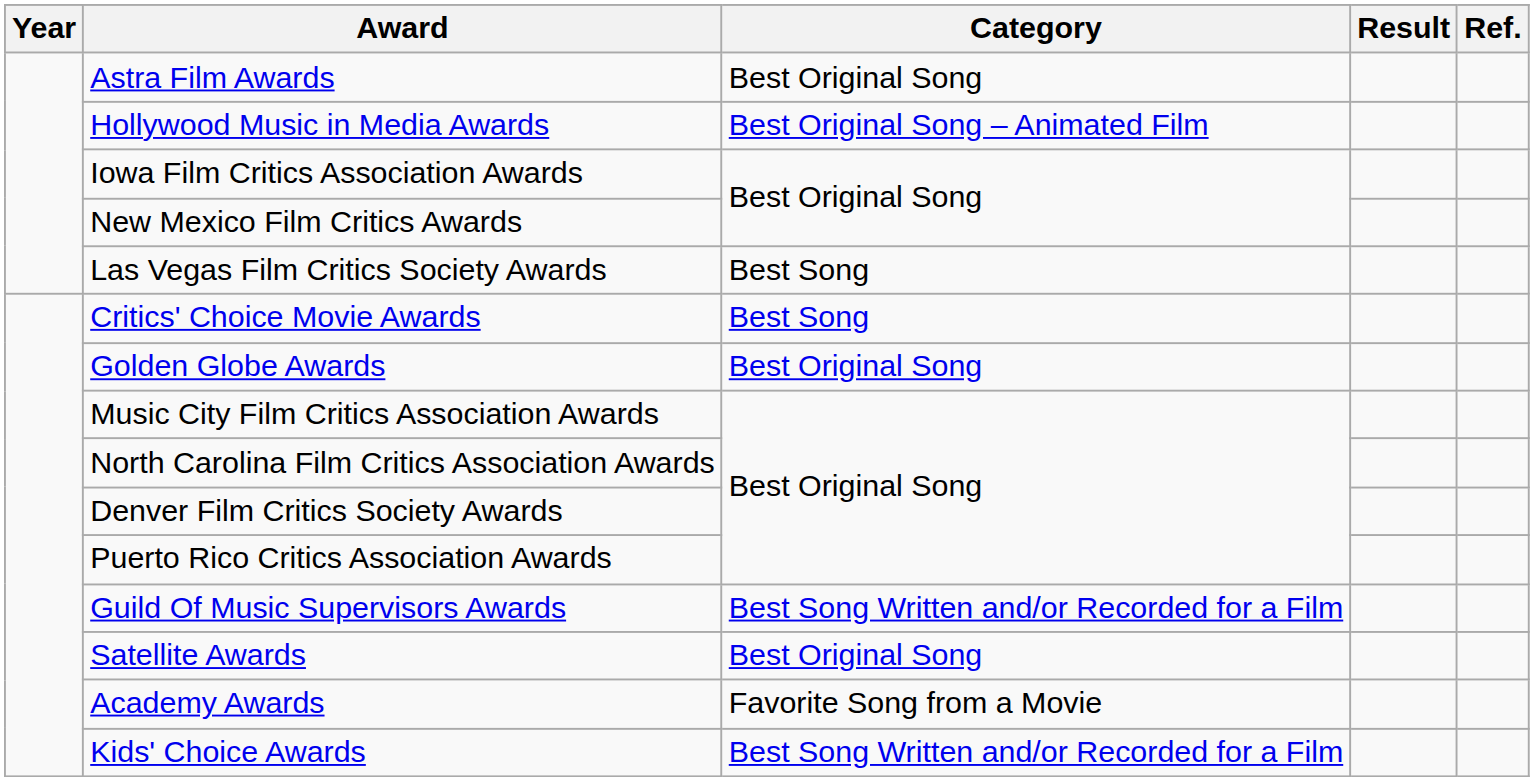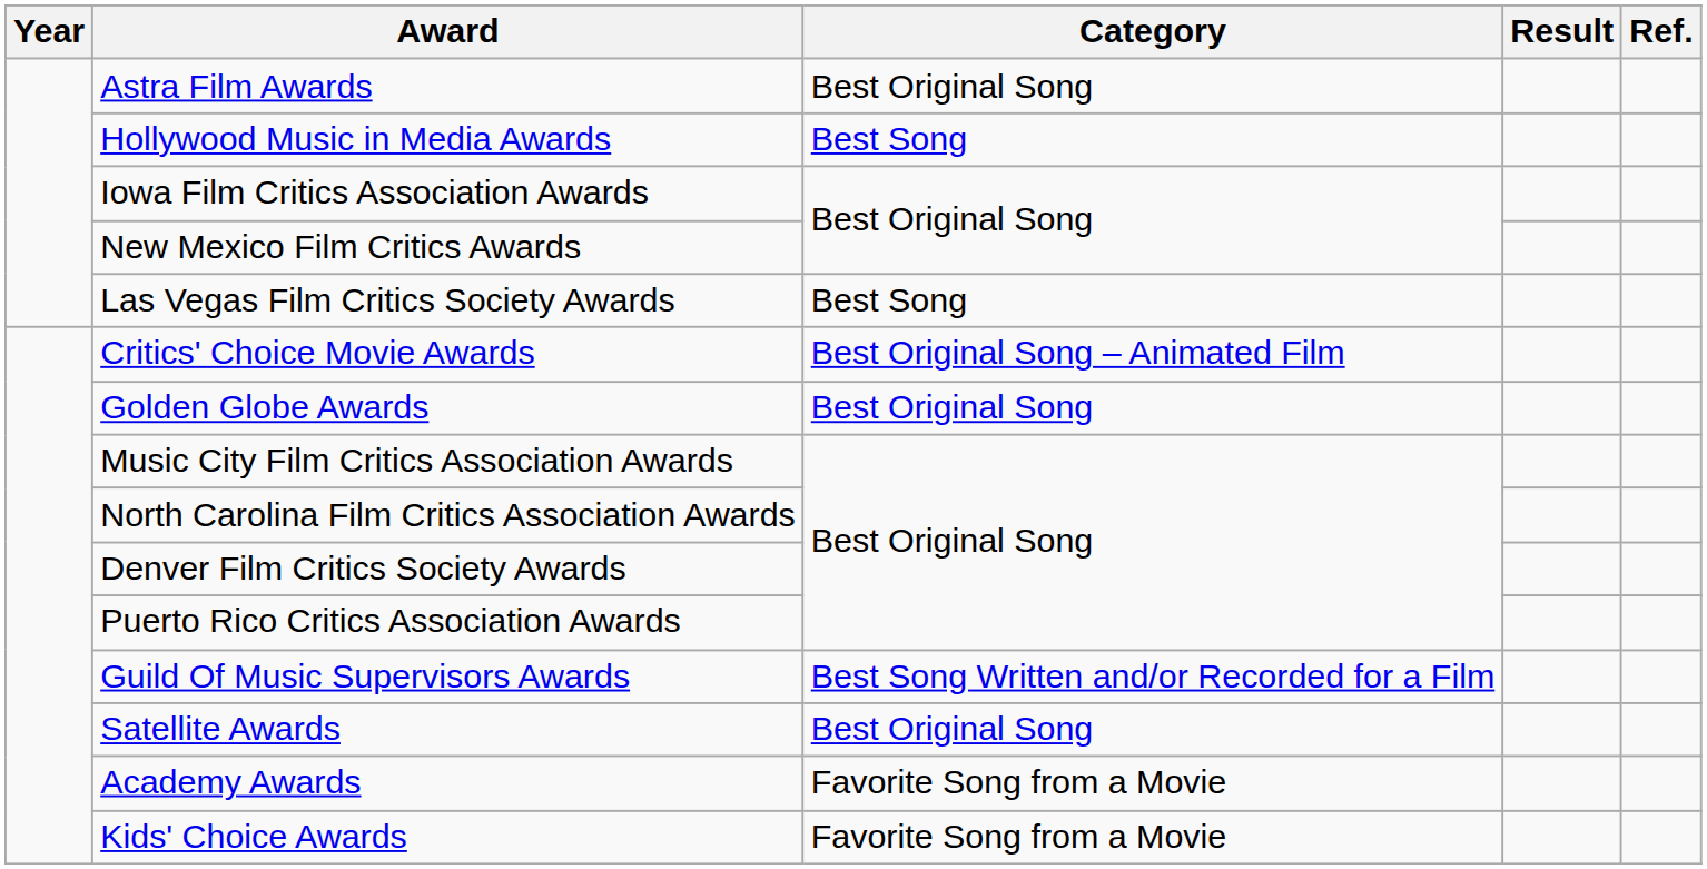Hollywood Music in Media Awards | Category: Best Original Song – Animated Film -> Best Song
Critics' Choice Movie Awards | Category: Best Song -> Best Original Song – Animated Film
Kids' Choice Awards | Category: Best Song Written and/or Recorded for a Film -> Favorite Song from a Movie
